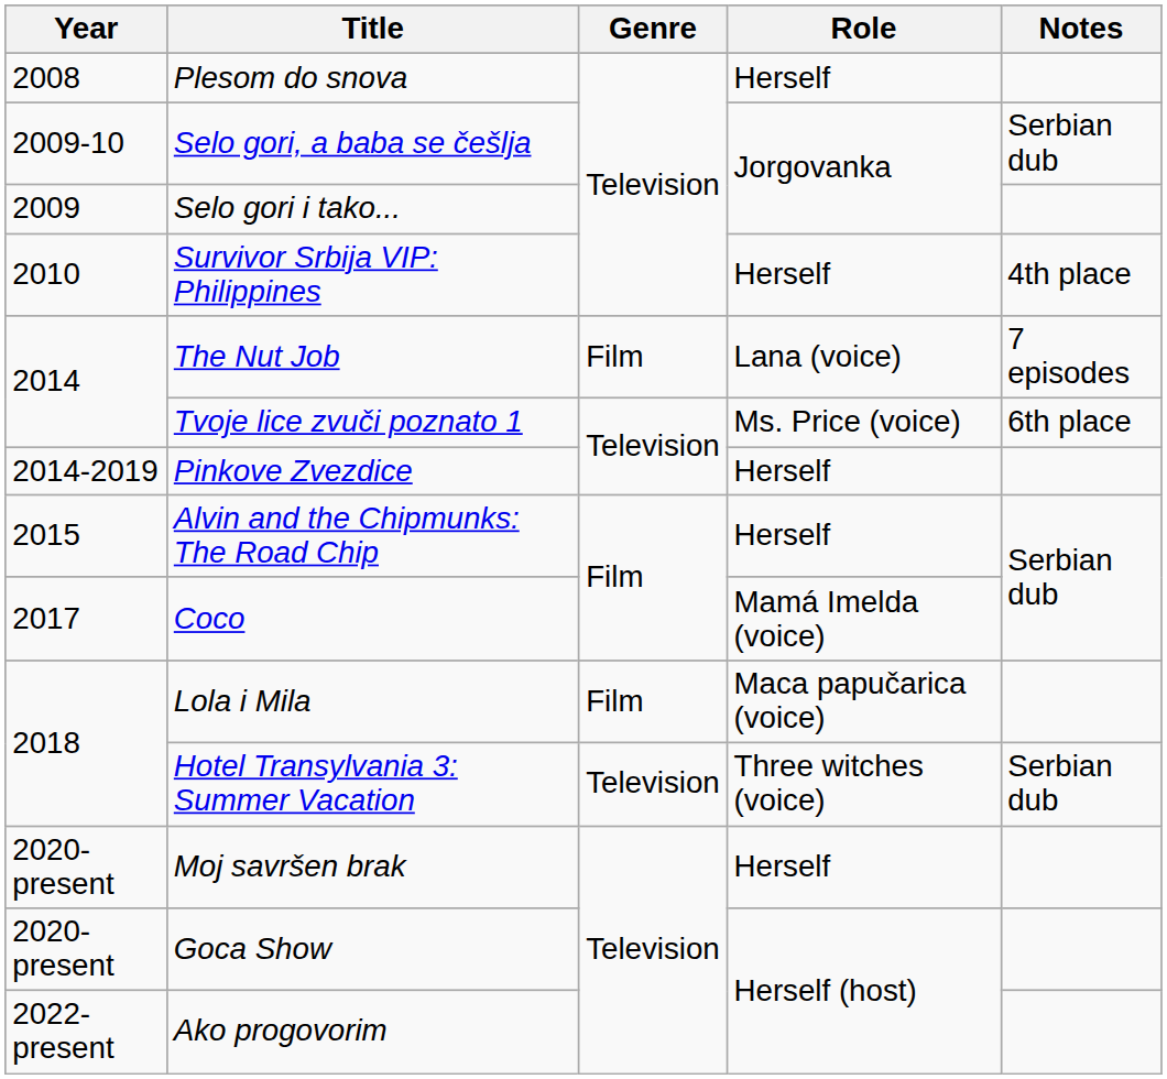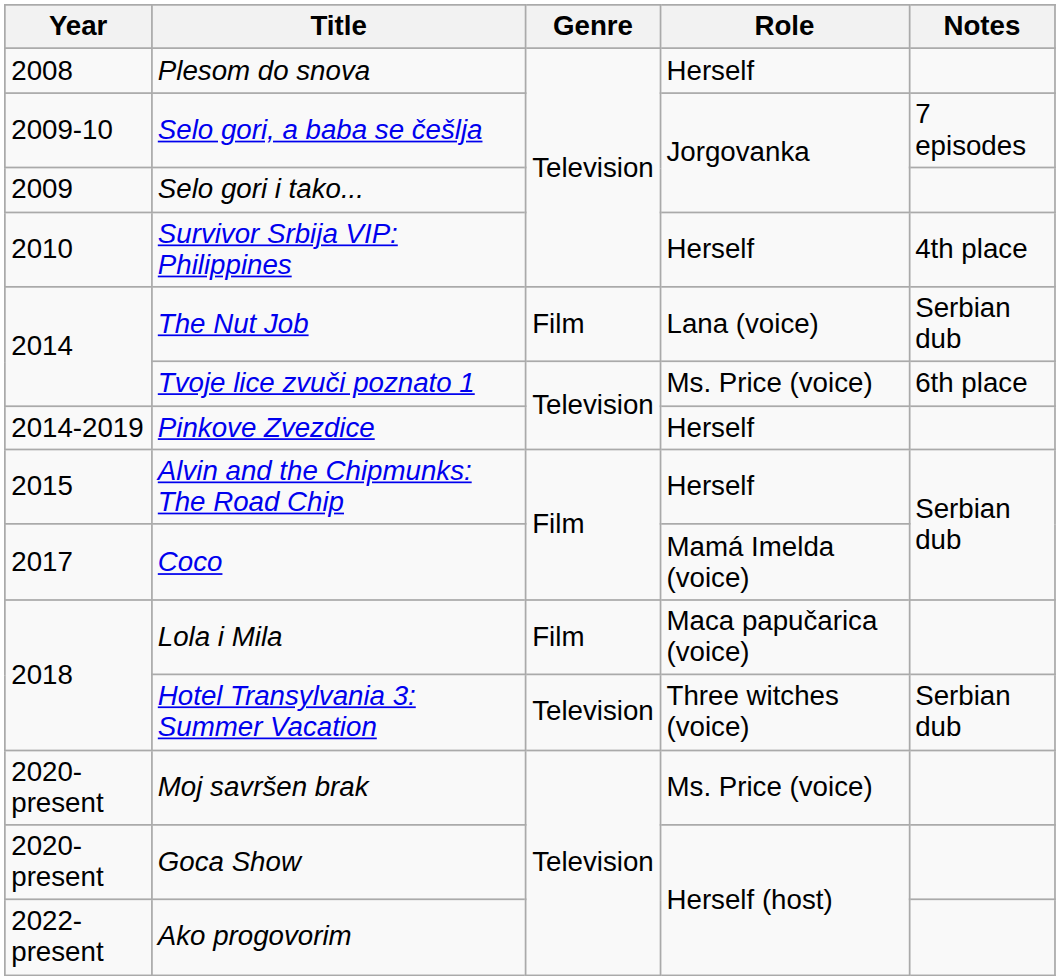Selo gori, a baba se češlja | Notes: Serbian dub -> 7 episodes
The Nut Job | Notes: 7 episodes -> Serbian dub
Moj savršen brak | Role: Herself -> Ms. Price (voice)
